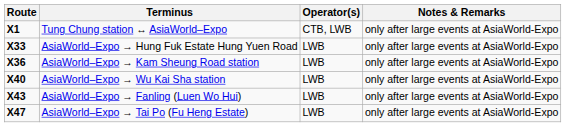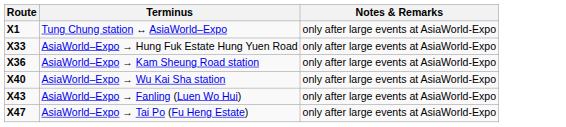- column: Operator(s) | CTB, LWB | LWB | LWB | LWB | LWB | LWB
